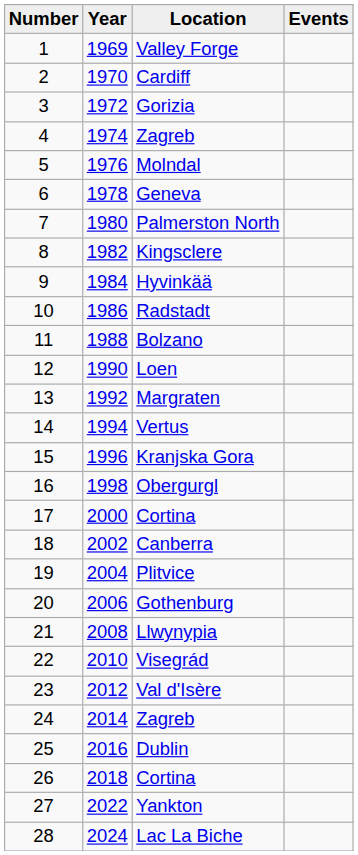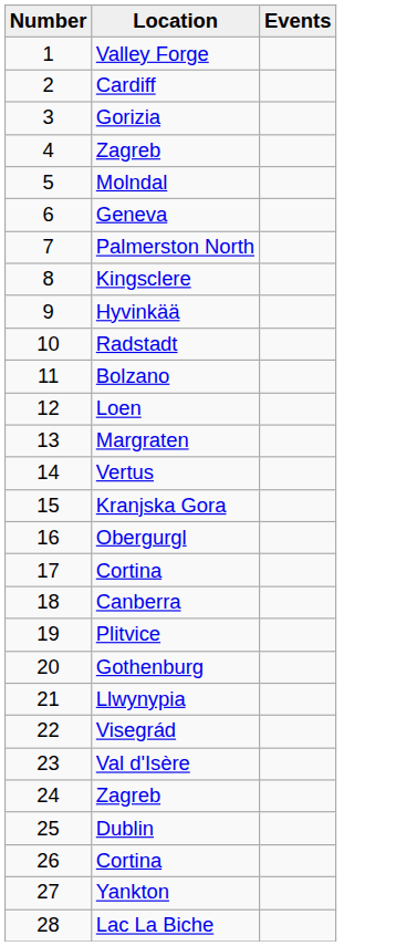- column: Year | 1969 | 1970 | 1972 | 1974 | 1976 | 1978 | 1980 | 1982 | 1984 | 1986 | 1988 | 1990 | 1992 | 1994 | 1996 | 1998 | 2000 | 2002 | 2004 | 2006 | 2008 | 2010 | 2012 | 2014 | 2016 | 2018 | 2022 | 2024
